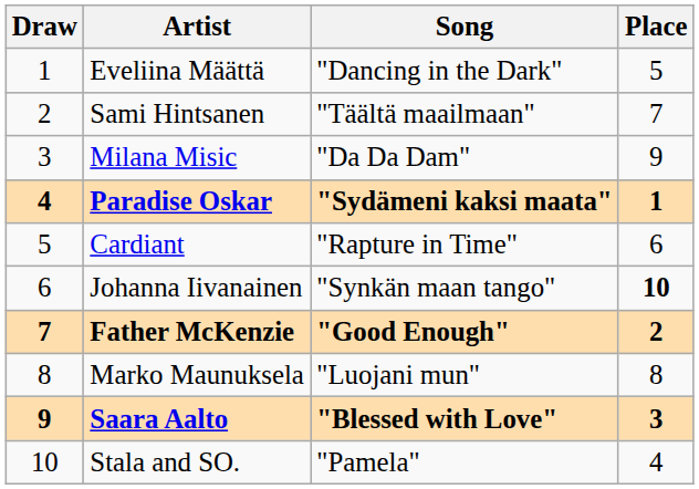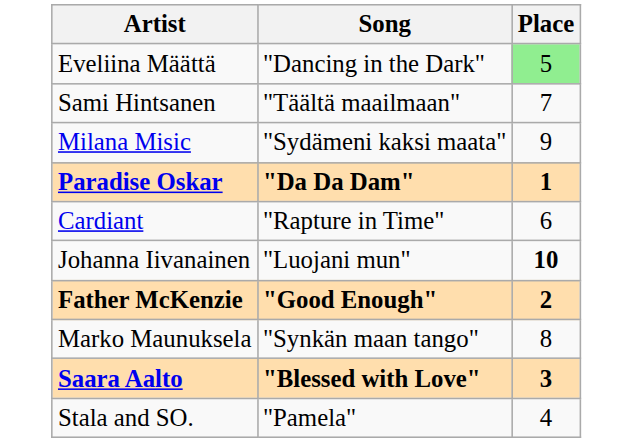- column: Draw | 1 | 2 | 3 | 4 | 5 | 6 | 7 | 8 | 9 | 10
Eveliina Määttä | Place: no background -> lightgreen background
Milana Misic | Song: "Da Da Dam" -> "Sydämeni kaksi maata"
Paradise Oskar | Song: "Sydämeni kaksi maata" -> "Da Da Dam"
Johanna Iivanainen | Song: "Synkän maan tango" -> "Luojani mun"
Marko Maunuksela | Song: "Luojani mun" -> "Synkän maan tango"
